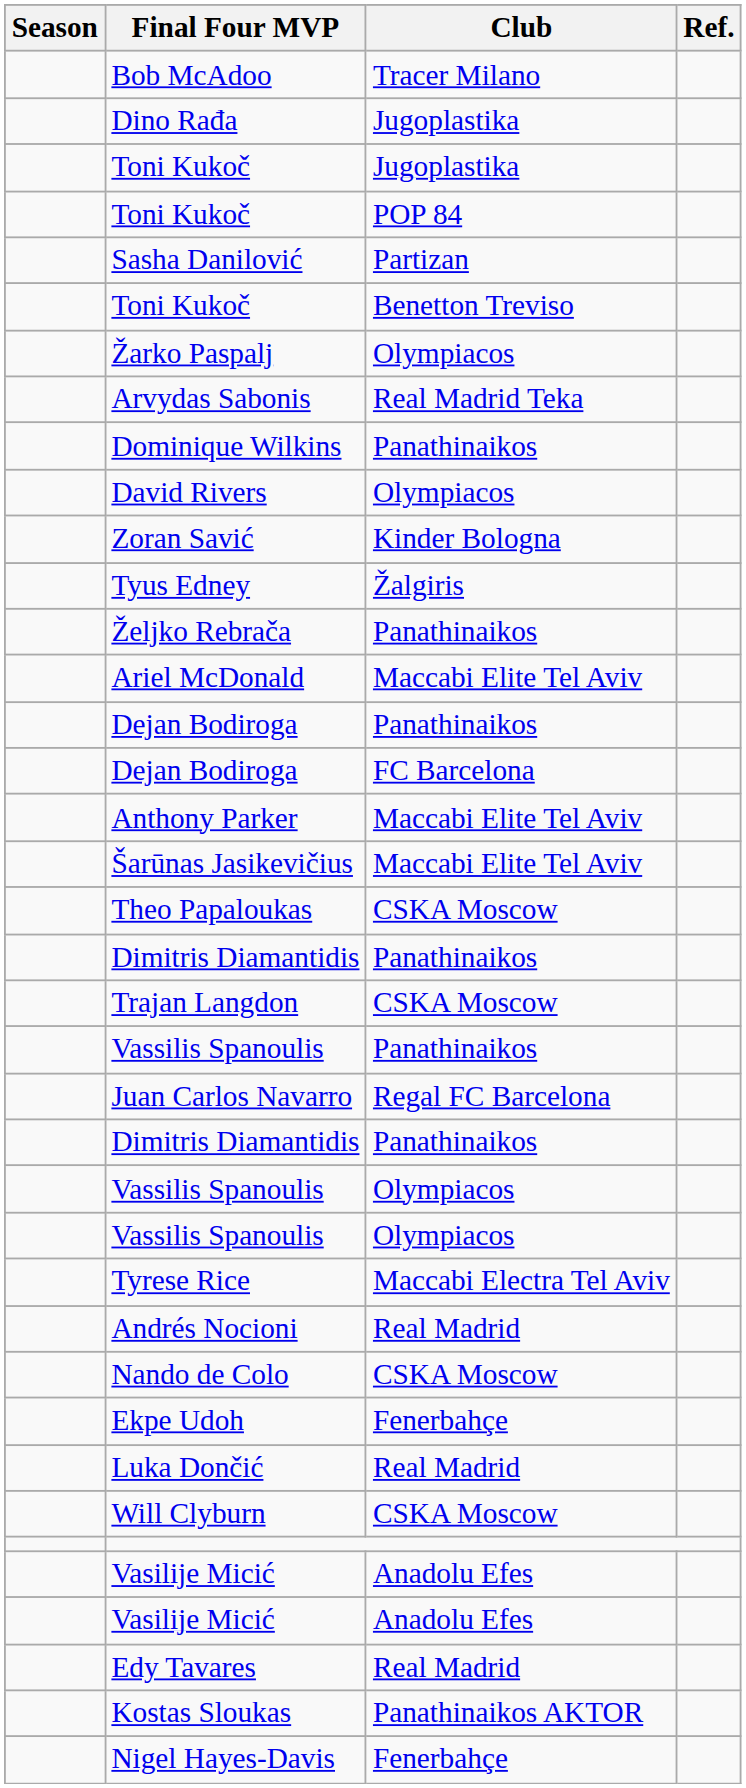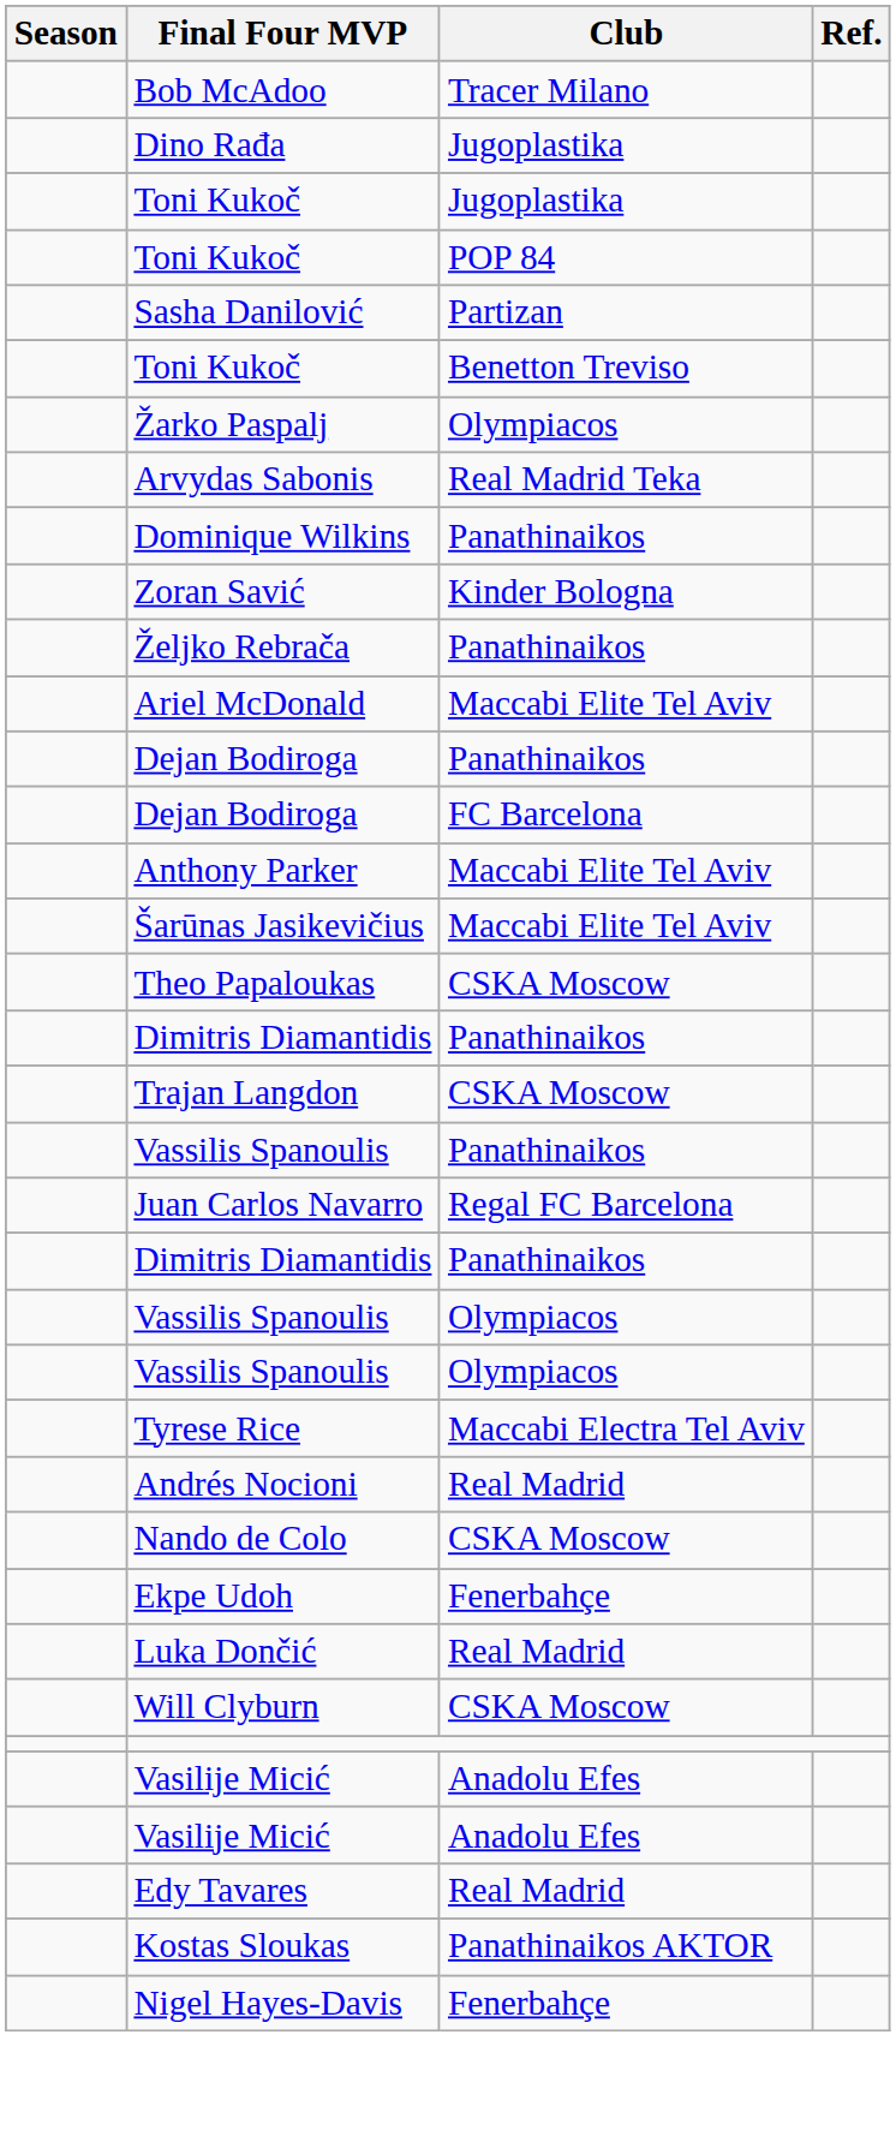- row: David Rivers | Olympiacos
- row: Tyus Edney | Žalgiris
